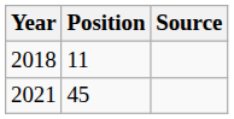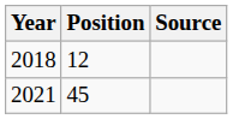2018 | Position: 11 -> 12
